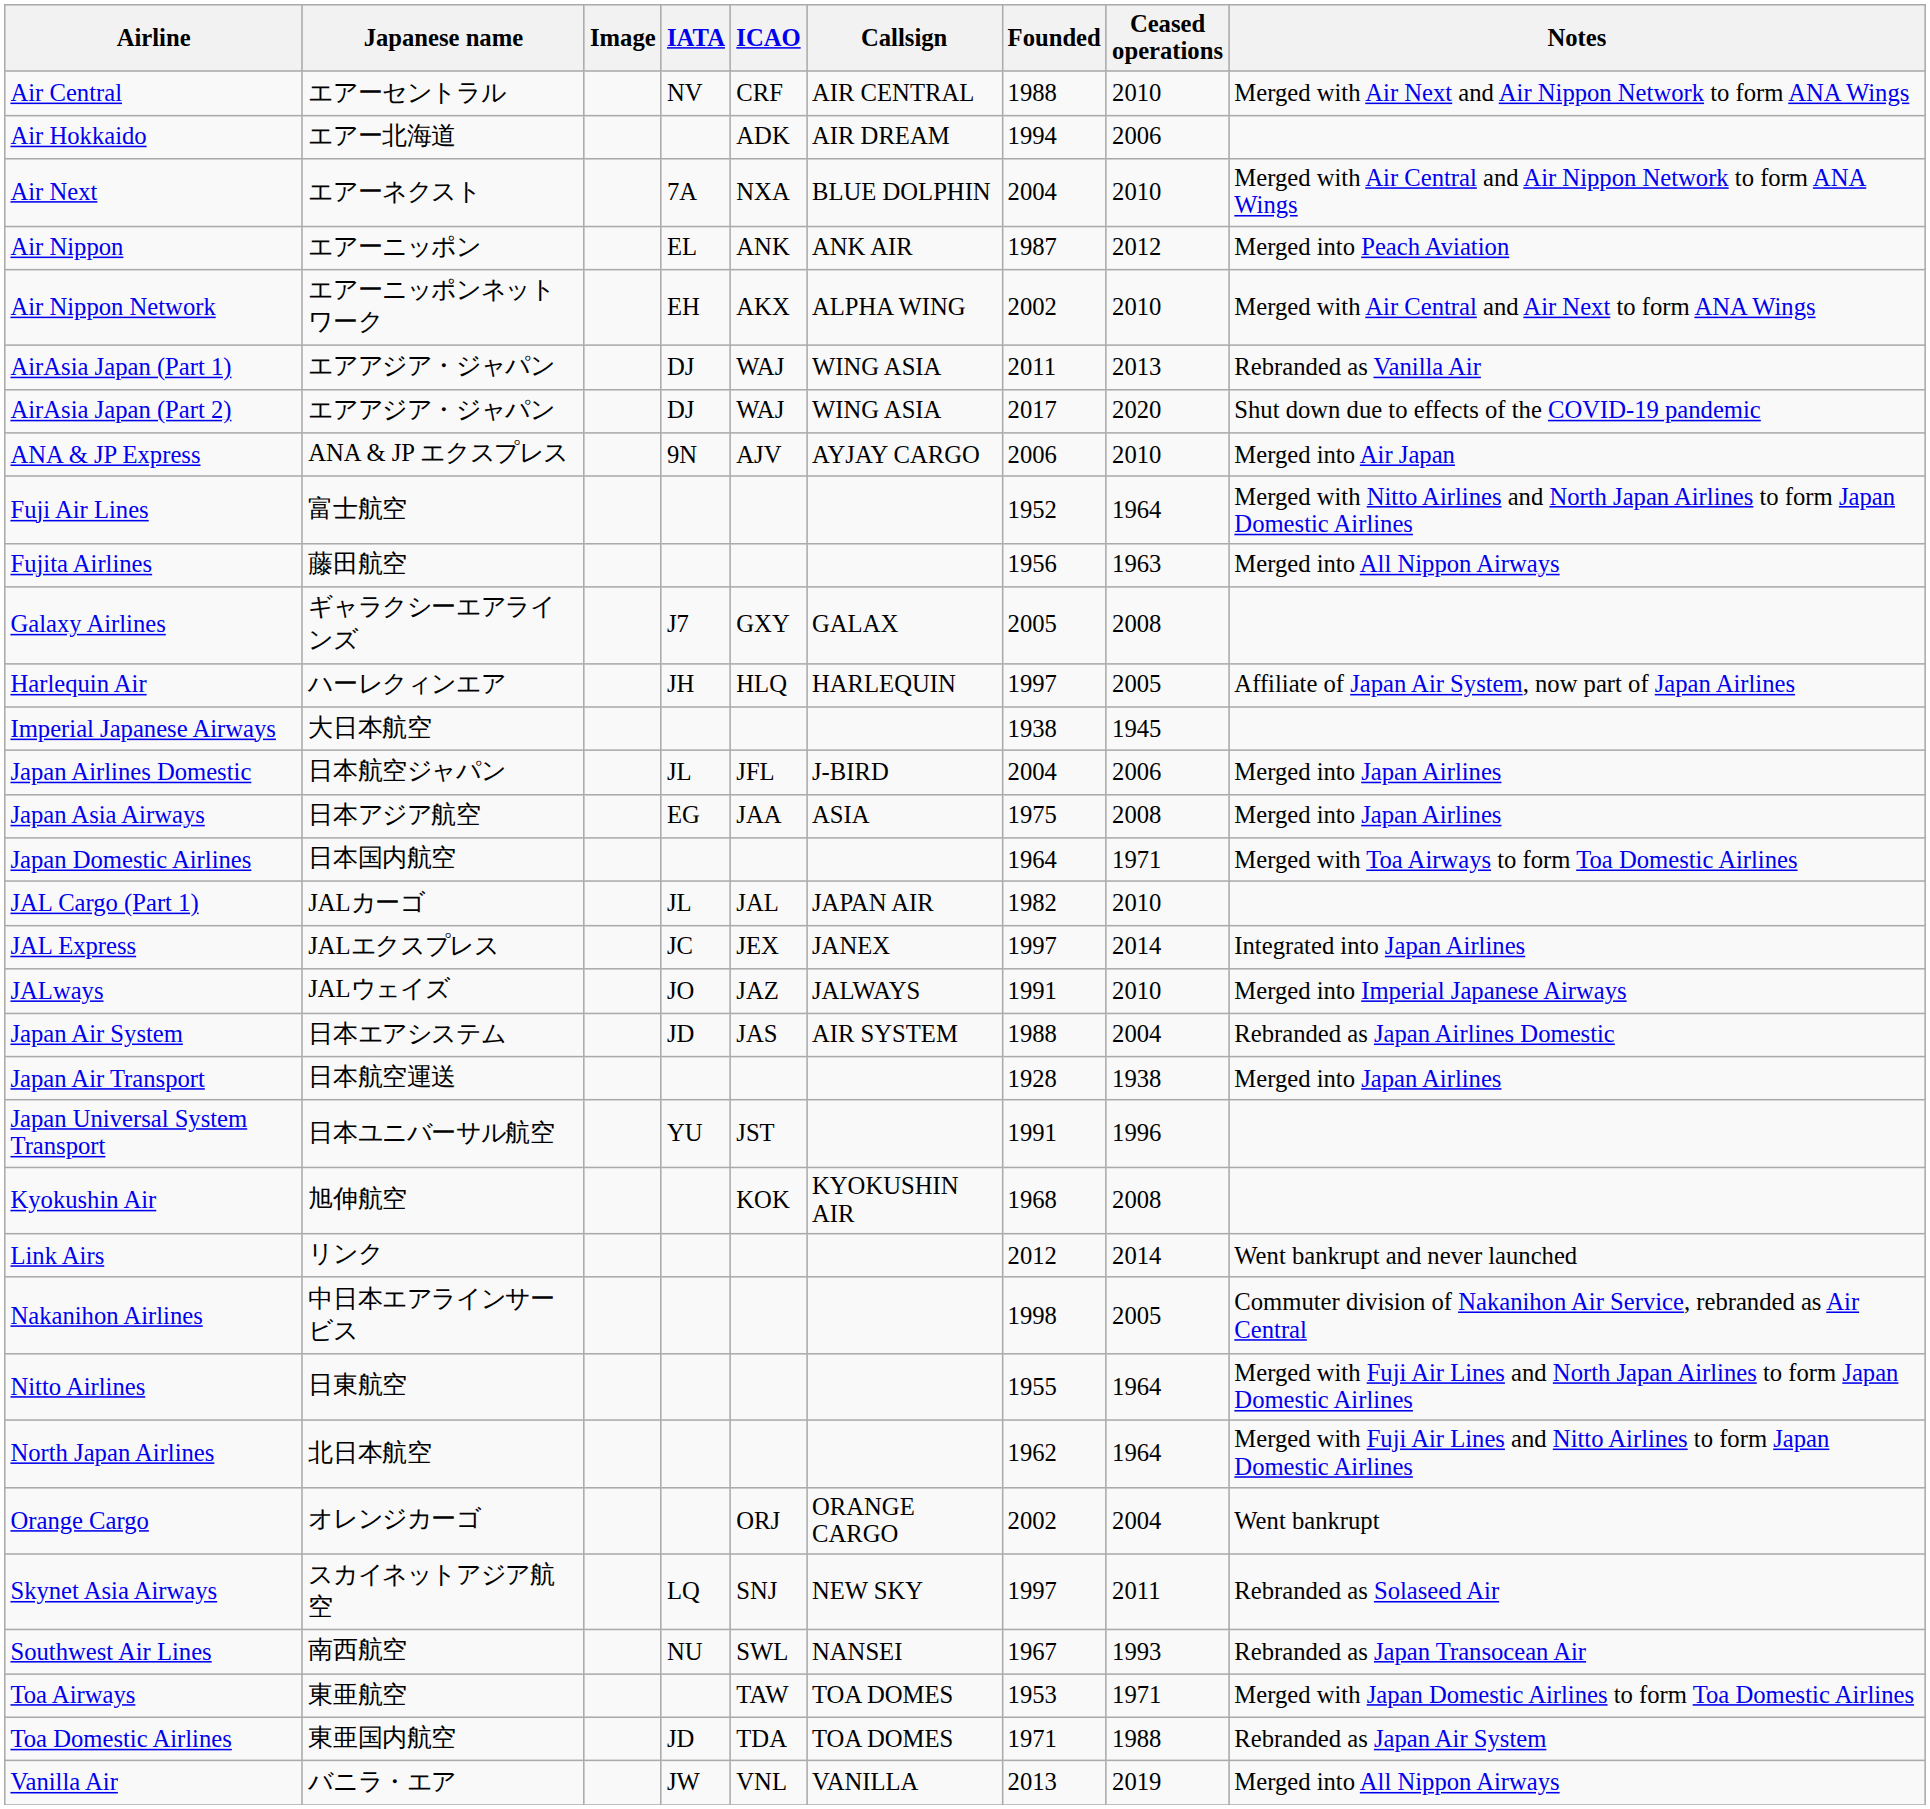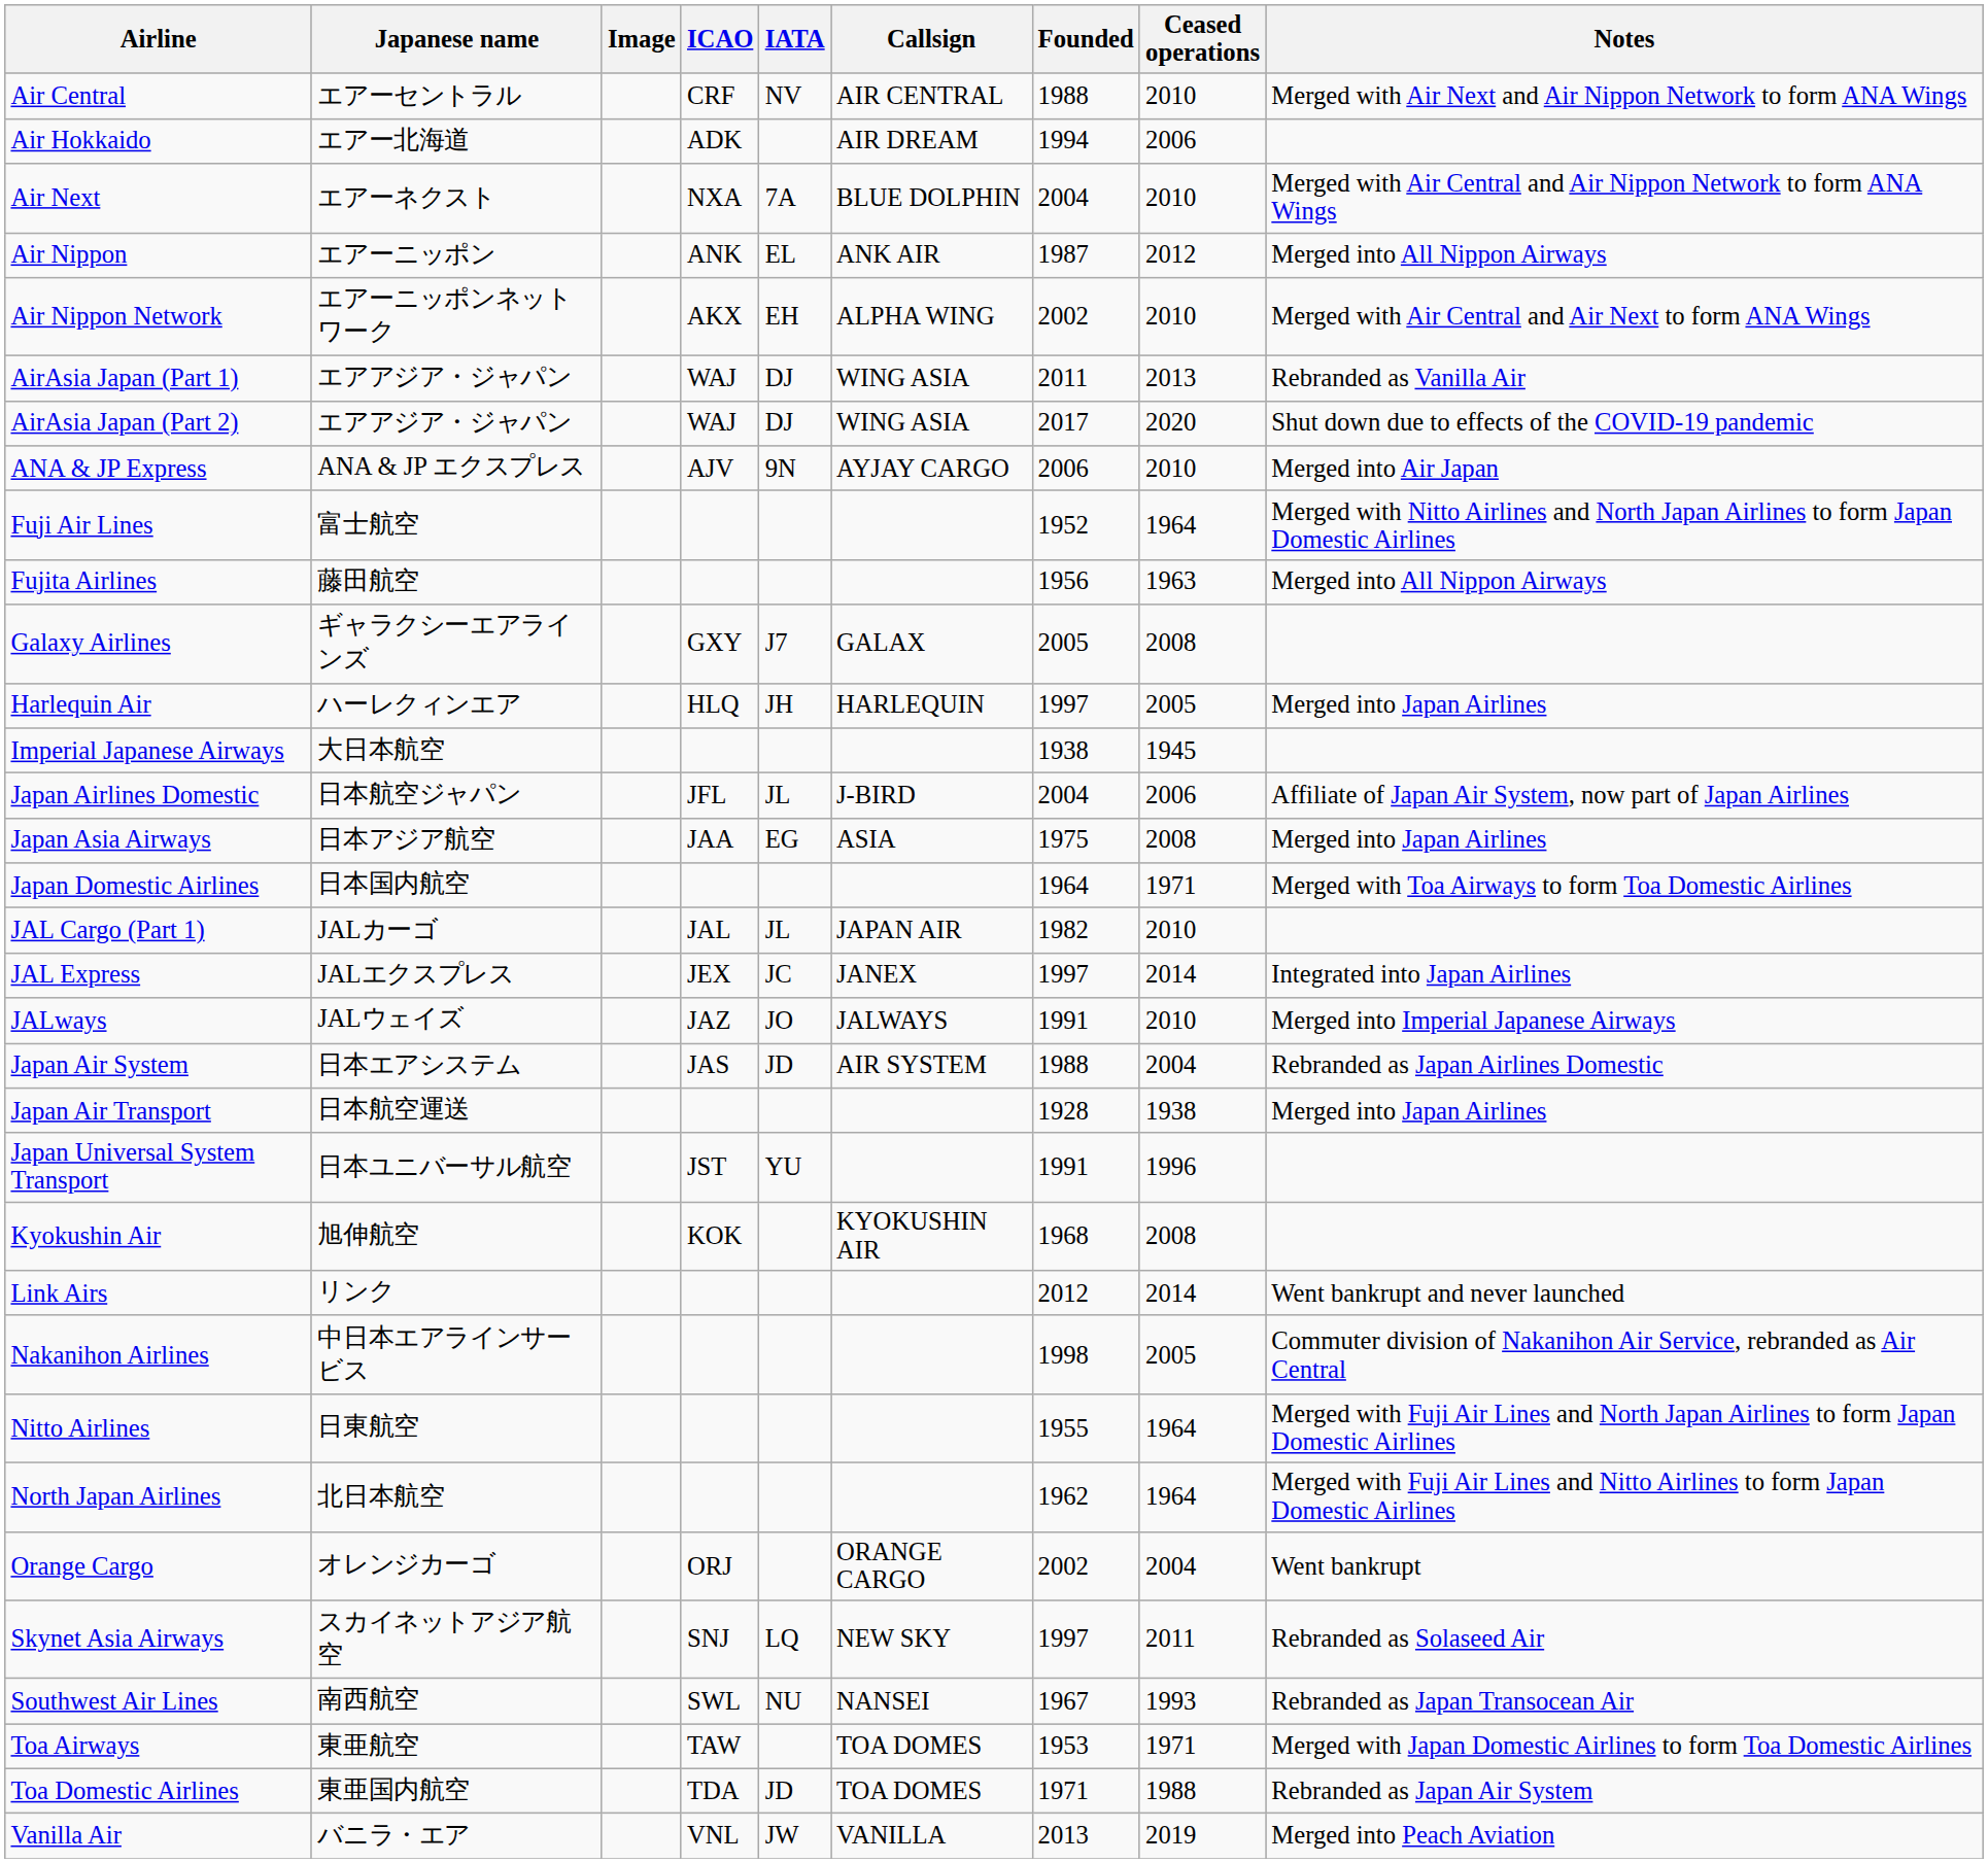columns swapped: IATA <-> ICAO
Air Nippon | Notes: Merged into Peach Aviation -> Merged into All Nippon Airways
Harlequin Air | Notes: Affiliate of Japan Air System, now part of Japan Airlines -> Merged into Japan Airlines
Japan Airlines Domestic | Notes: Merged into Japan Airlines -> Affiliate of Japan Air System, now part of Japan Airlines
Vanilla Air | Notes: Merged into All Nippon Airways -> Merged into Peach Aviation
